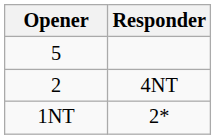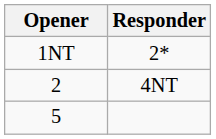rows swapped: 1NT <-> 5
